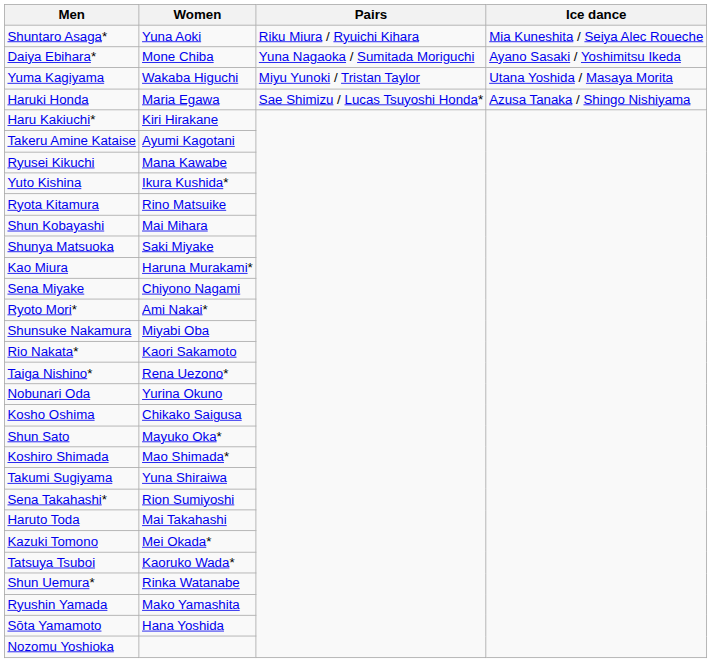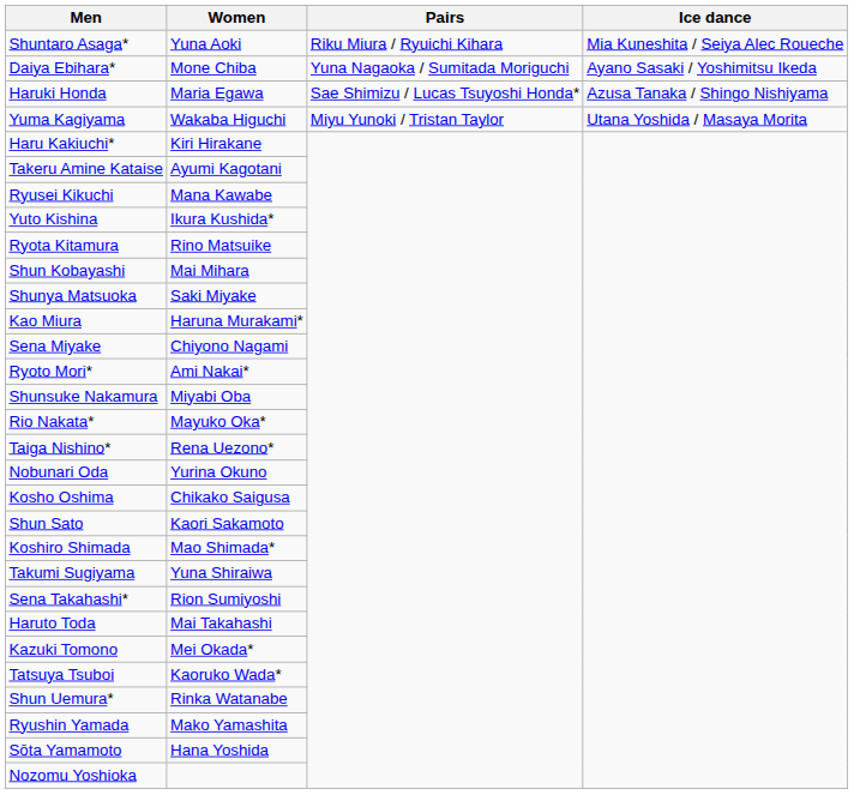rows swapped: Haruki Honda <-> Yuma Kagiyama
Rio Nakata* | Women: Kaori Sakamoto -> Mayuko Oka*
Shun Sato | Women: Mayuko Oka* -> Kaori Sakamoto
